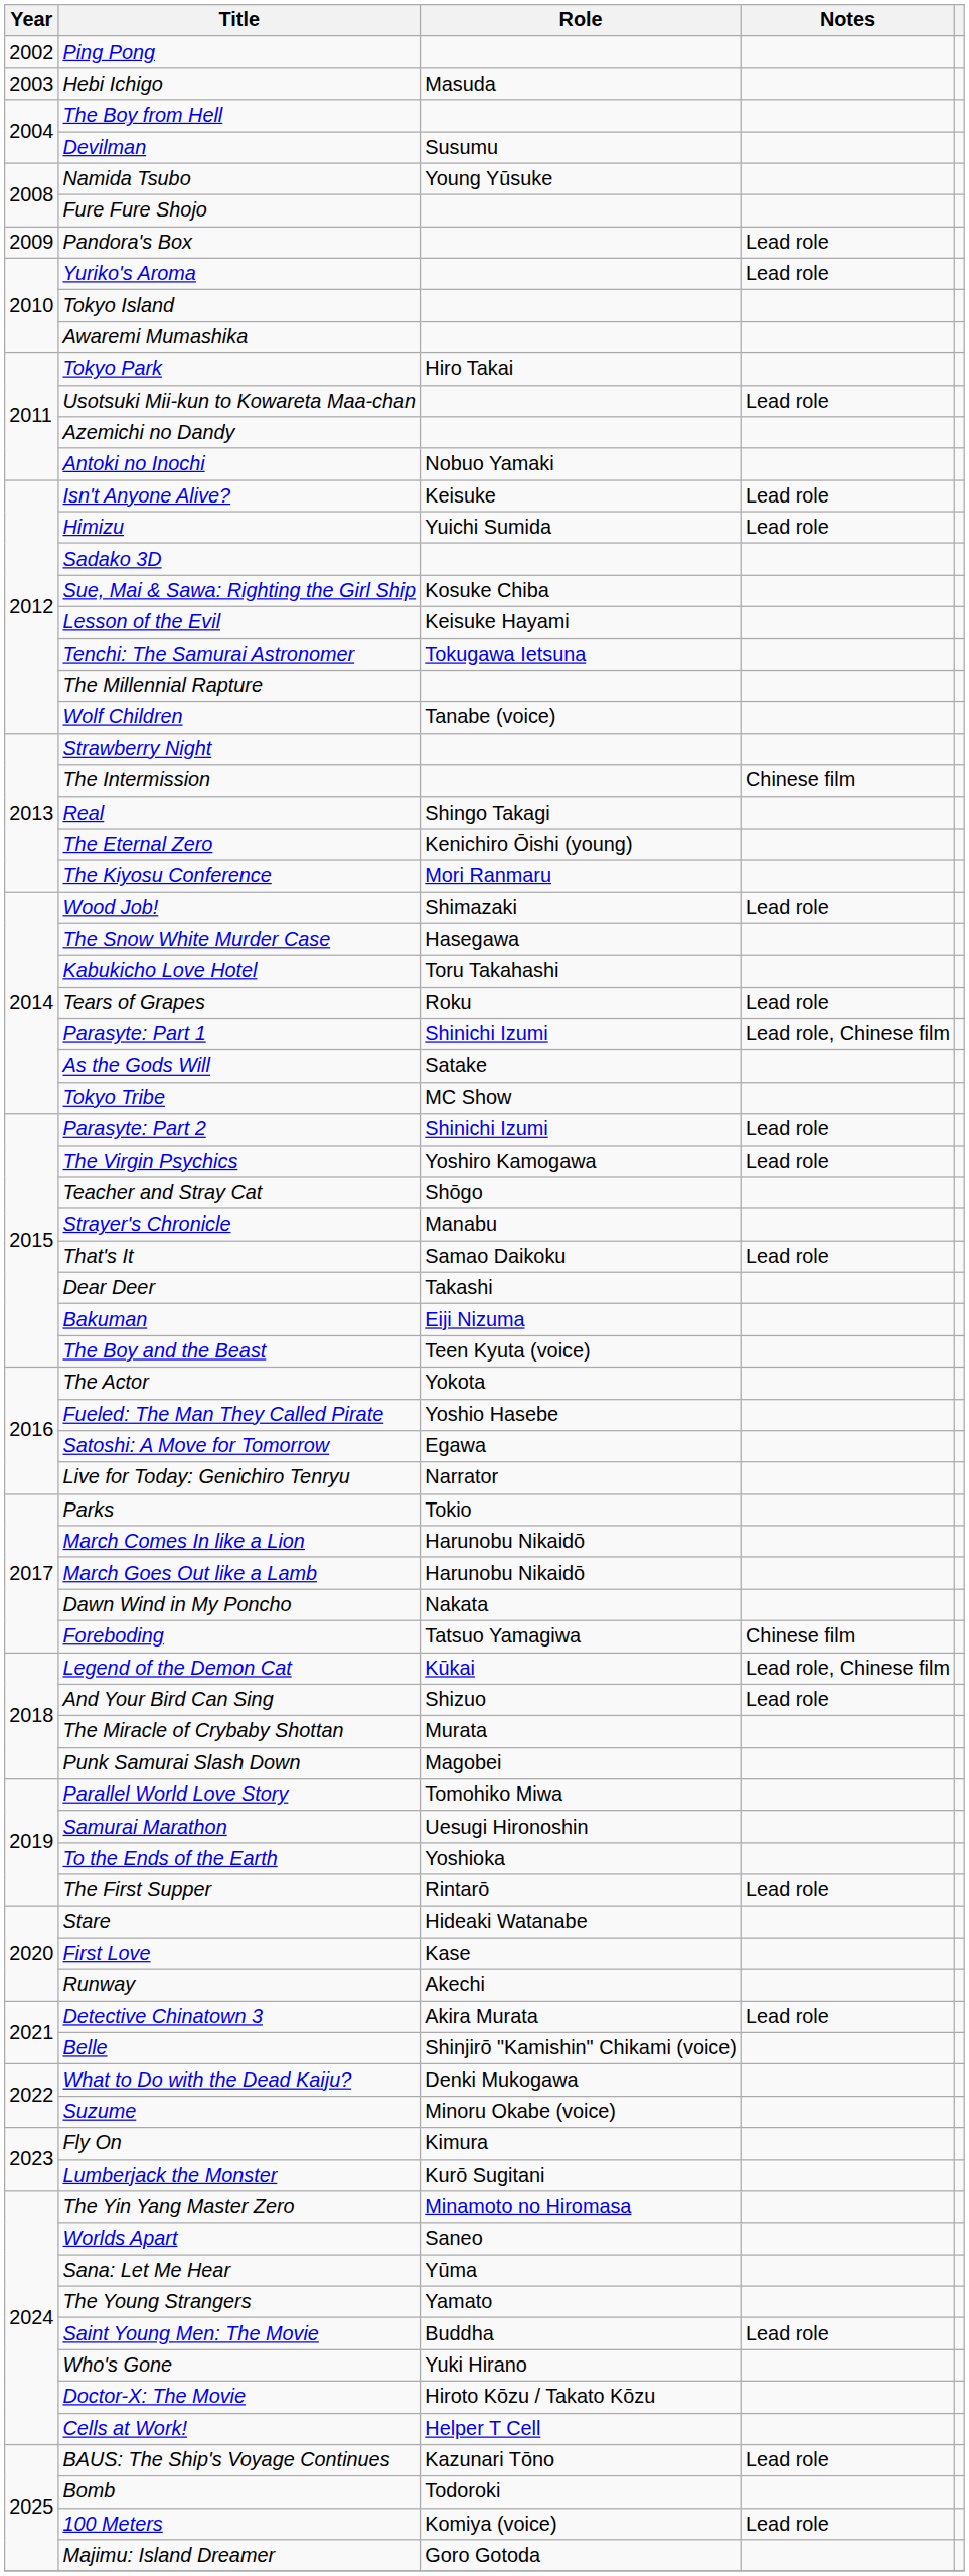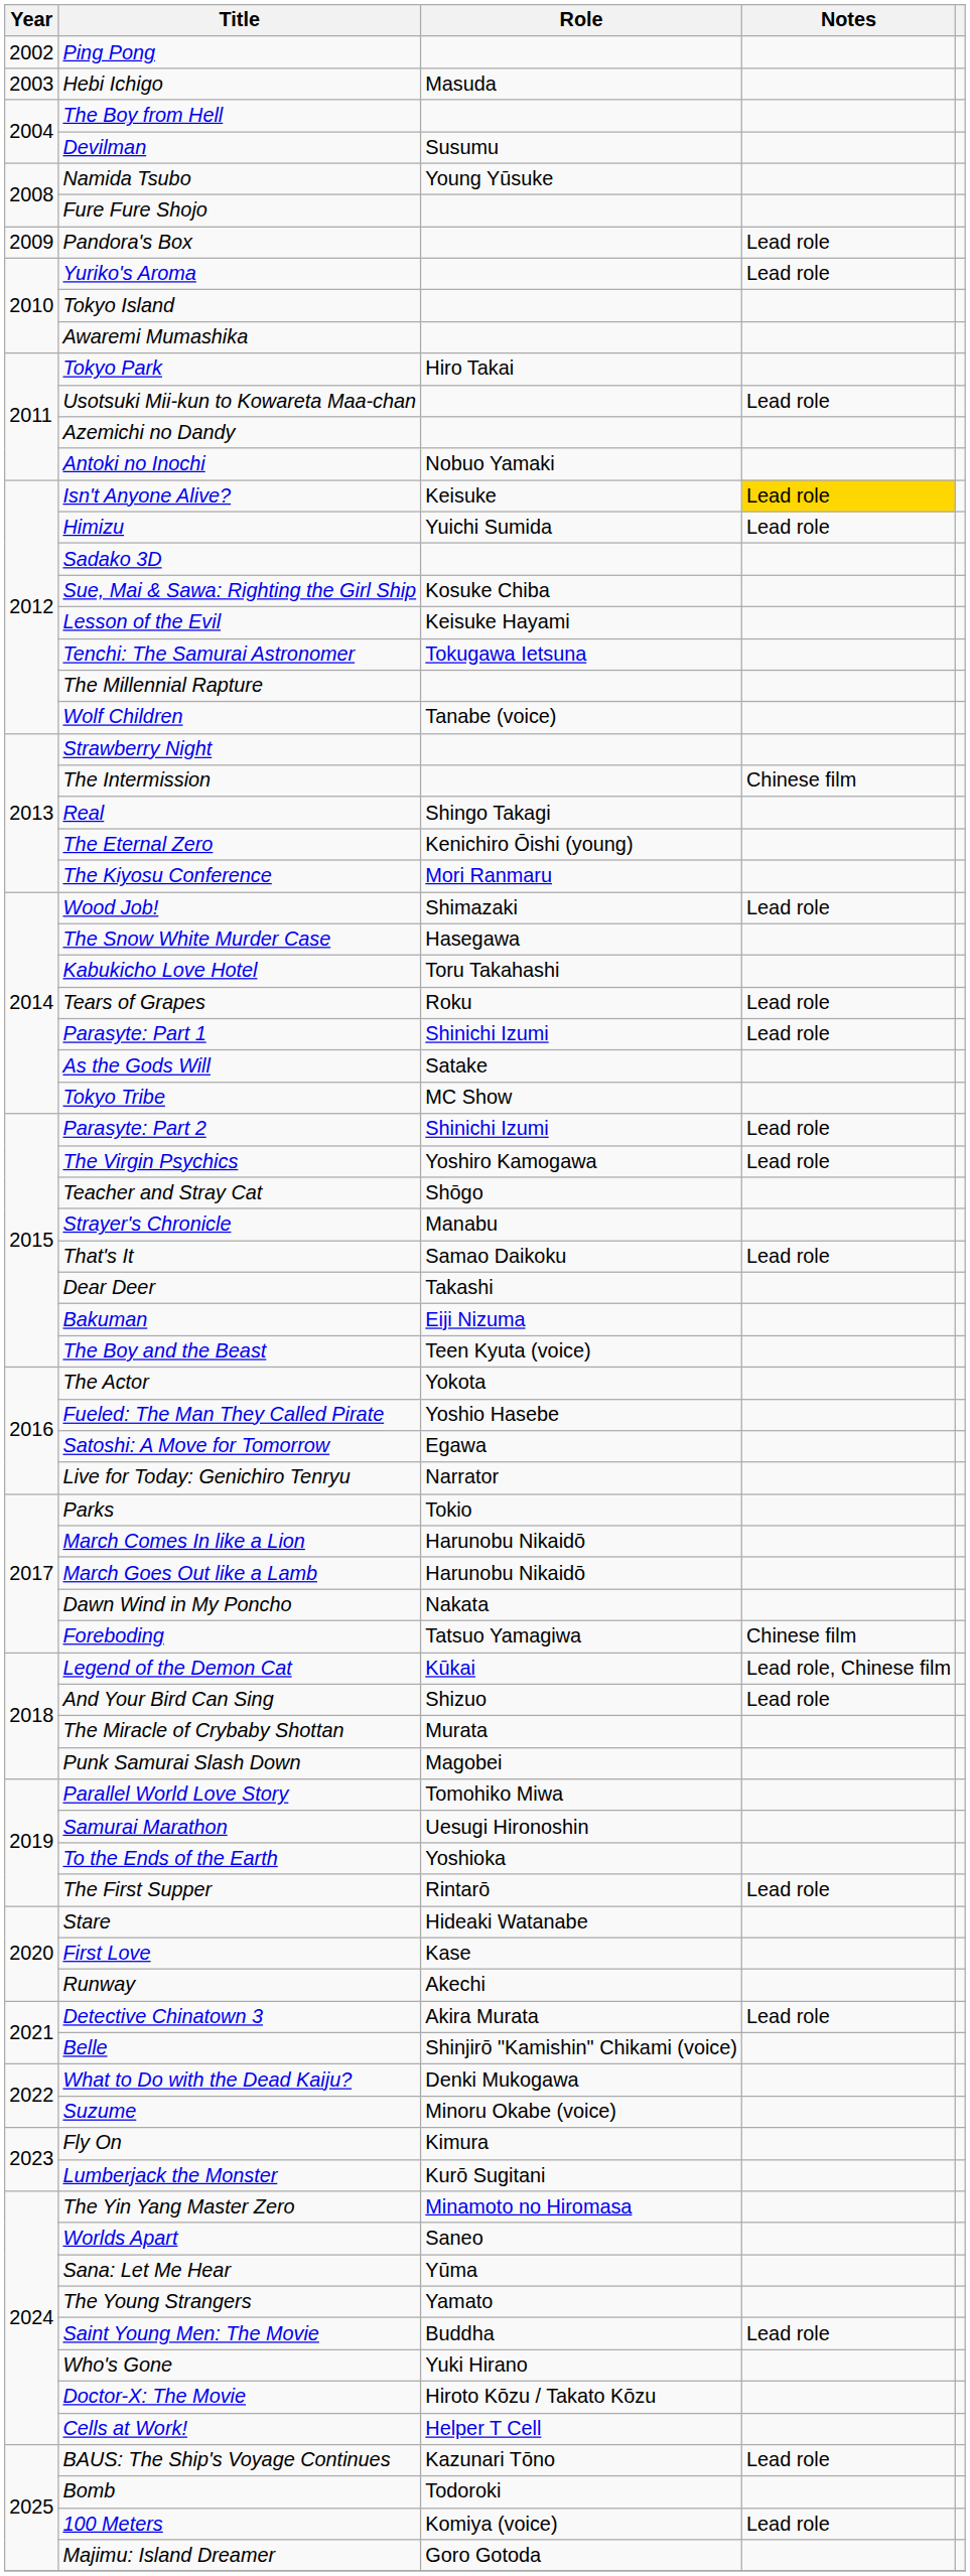Isn't Anyone Alive? | Notes: no background -> gold background
Parasyte: Part 1 | Notes: Lead role, Chinese film -> Lead role
